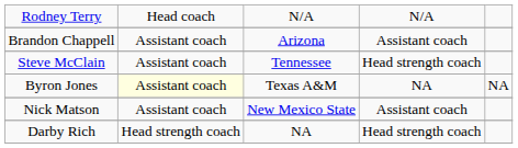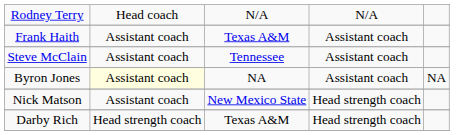- row: Brandon Chappell | Assistant coach | Arizona | Assistant coach
+ row: Frank Haith | Assistant coach | Texas A&M | Assistant coach
Steve McClain | column 4: Head strength coach -> Assistant coach
Byron Jones | column 3: Texas A&M -> NA
Byron Jones | column 4: NA -> Assistant coach
Nick Matson | column 4: Assistant coach -> Head strength coach
Darby Rich | column 3: NA -> Texas A&M
